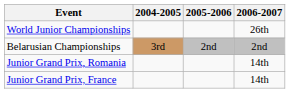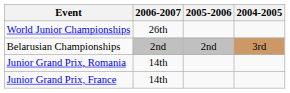columns swapped: 2004-2005 <-> 2006-2007
